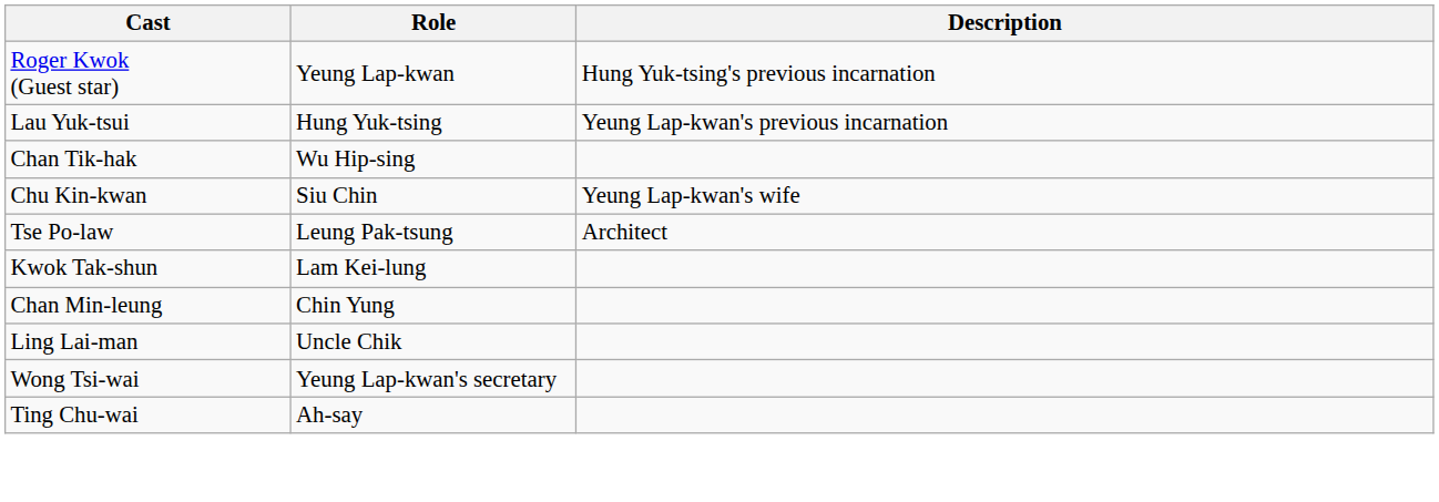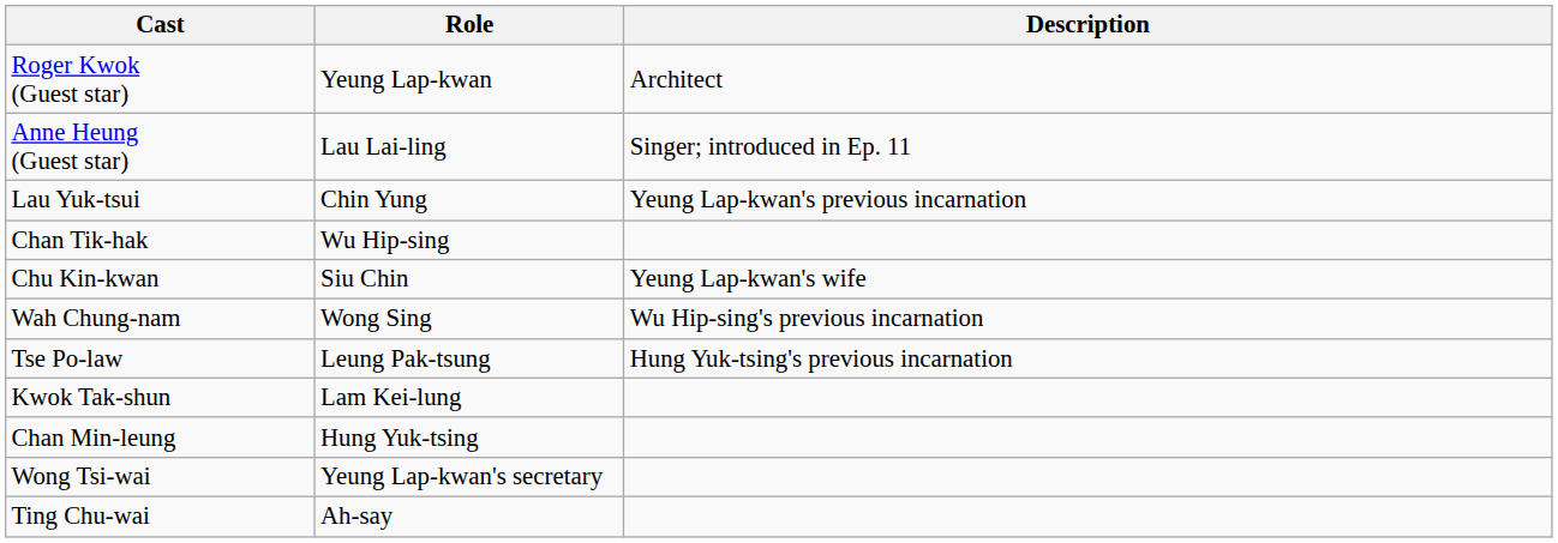Roger Kwok (Guest star) | Description: Hung Yuk-tsing's previous incarnation -> Architect
+ row: Anne Heung (Guest star) | Lau Lai-ling | Singer; introduced in Ep. 11
Lau Yuk-tsui | Role: Hung Yuk-tsing -> Chin Yung
+ row: Wah Chung-nam | Wong Sing | Wu Hip-sing's previous incarnation
Tse Po-law | Description: Architect -> Hung Yuk-tsing's previous incarnation
Chan Min-leung | Role: Chin Yung -> Hung Yuk-tsing
- row: Ling Lai-man | Uncle Chik
